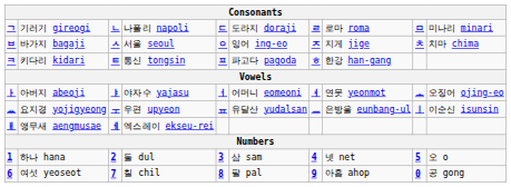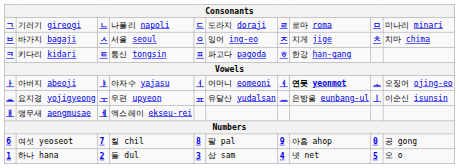아버지 abeoji | column 8: normal -> bold
rows swapped: 하나 hana <-> 여섯 yeoseot
